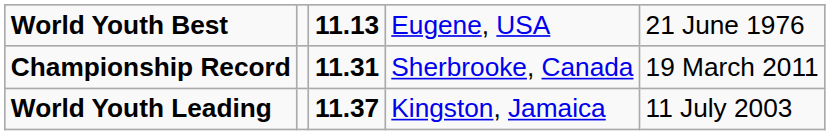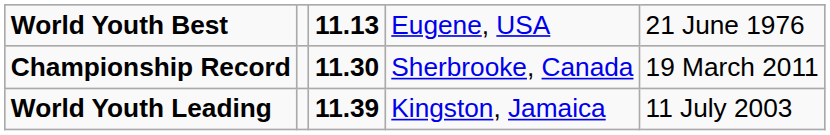Championship Record | column 3: 11.31 -> 11.30
World Youth Leading | column 3: 11.37 -> 11.39
